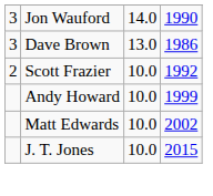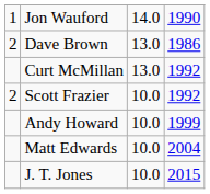Jon Wauford | column 1: 3 -> 1
Dave Brown | column 1: 3 -> 2
+ row: Curt McMillan | 13.0 | 1992
Matt Edwards | column 4: 2002 -> 2004
